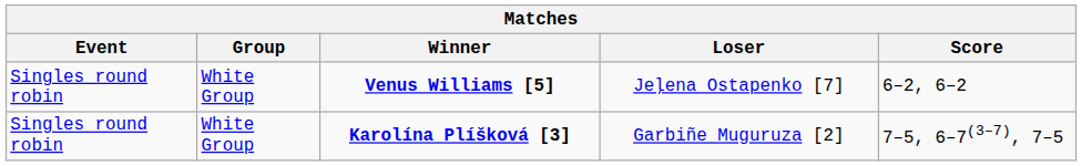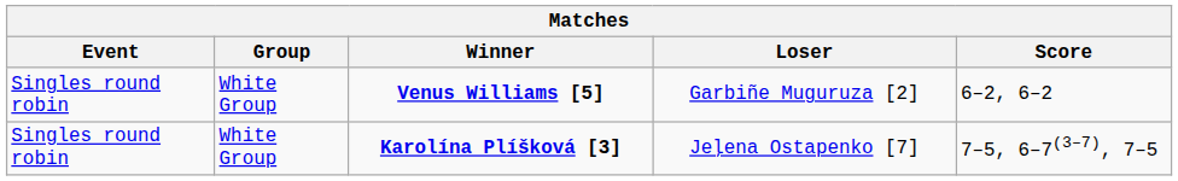Venus Williams [5] | Loser: Jeļena Ostapenko [7] -> Garbiñe Muguruza [2]
Karolína Plíšková [3] | Loser: Garbiñe Muguruza [2] -> Jeļena Ostapenko [7]
